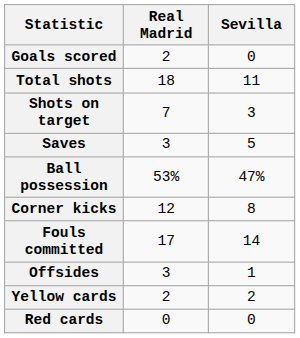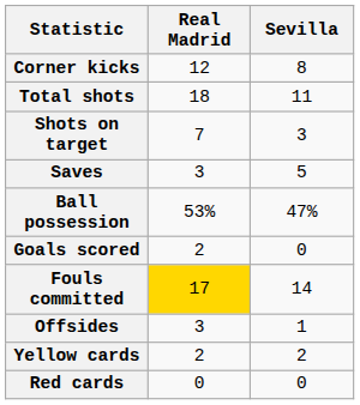rows swapped: Goals scored <-> Corner kicks
Fouls committed | Real Madrid: no background -> gold background
